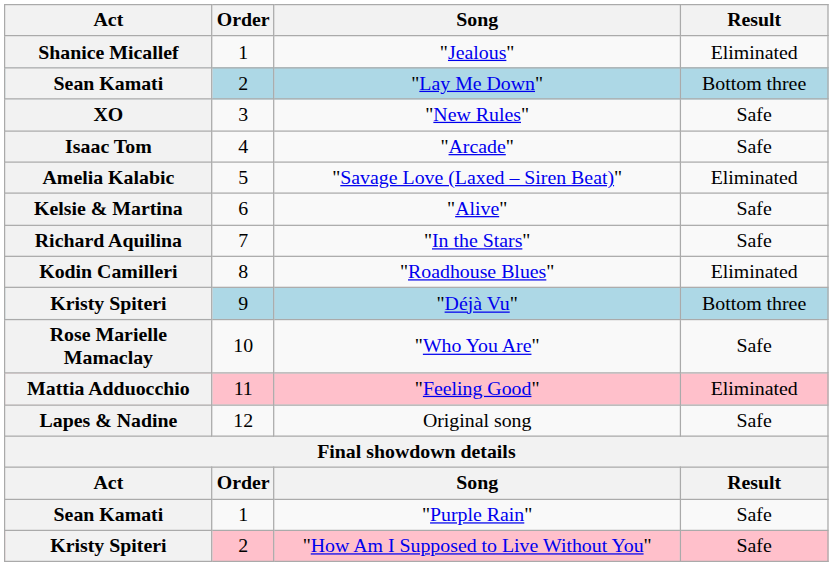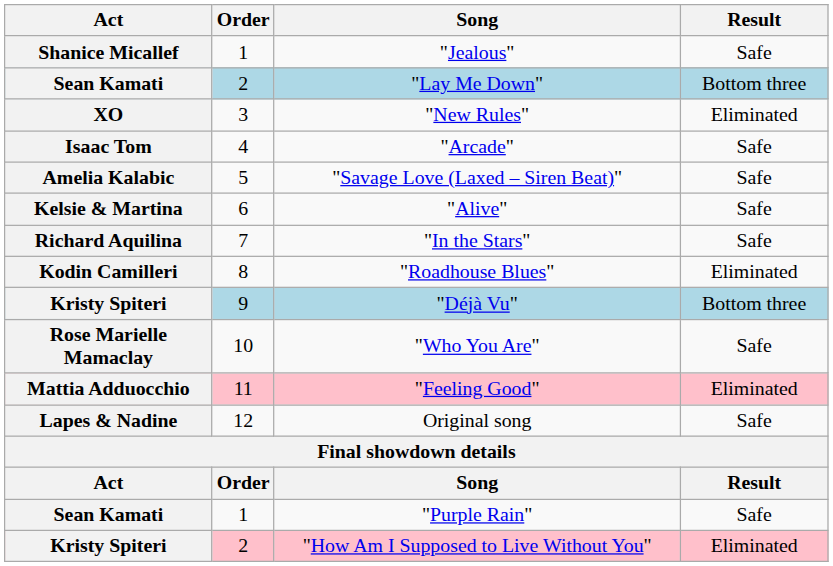"Jealous" | Result: Eliminated -> Safe
"New Rules" | Result: Safe -> Eliminated
"Savage Love (Laxed – Siren Beat)" | Result: Eliminated -> Safe
"How Am I Supposed to Live Without You" | Result: Safe -> Eliminated
